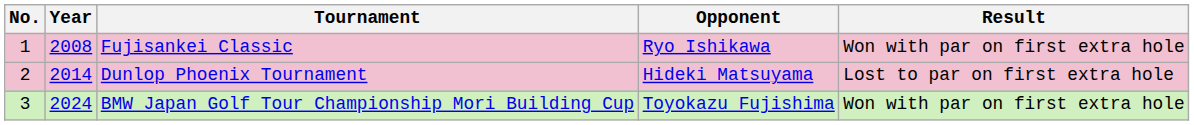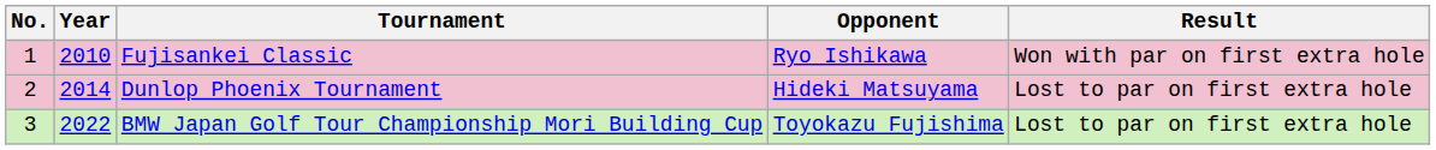Fujisankei Classic | Year: 2008 -> 2010
BMW Japan Golf Tour Championship Mori Building Cup | Year: 2024 -> 2022
BMW Japan Golf Tour Championship Mori Building Cup | Result: Won with par on first extra hole -> Lost to par on first extra hole
